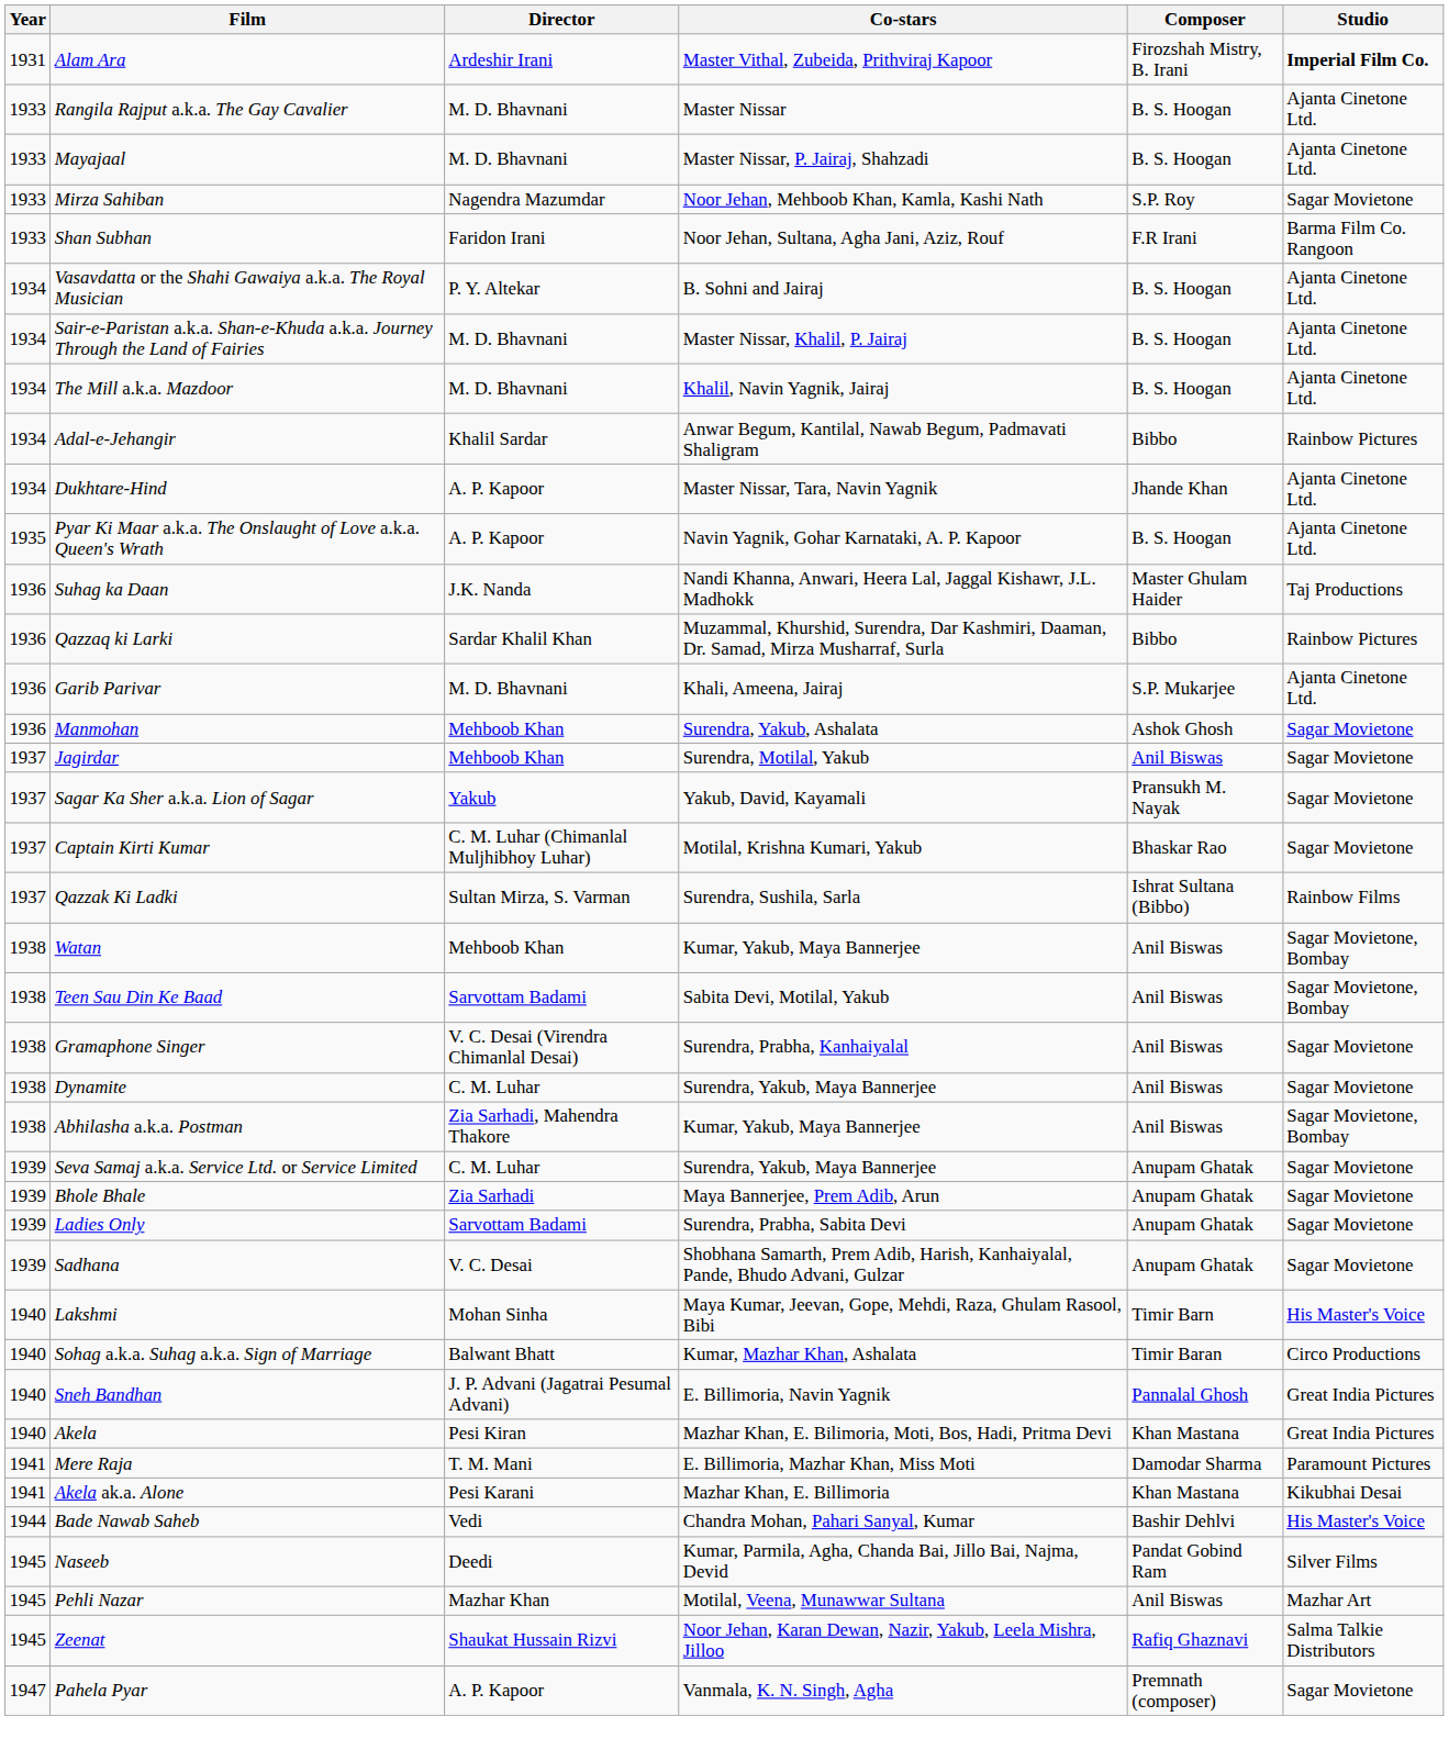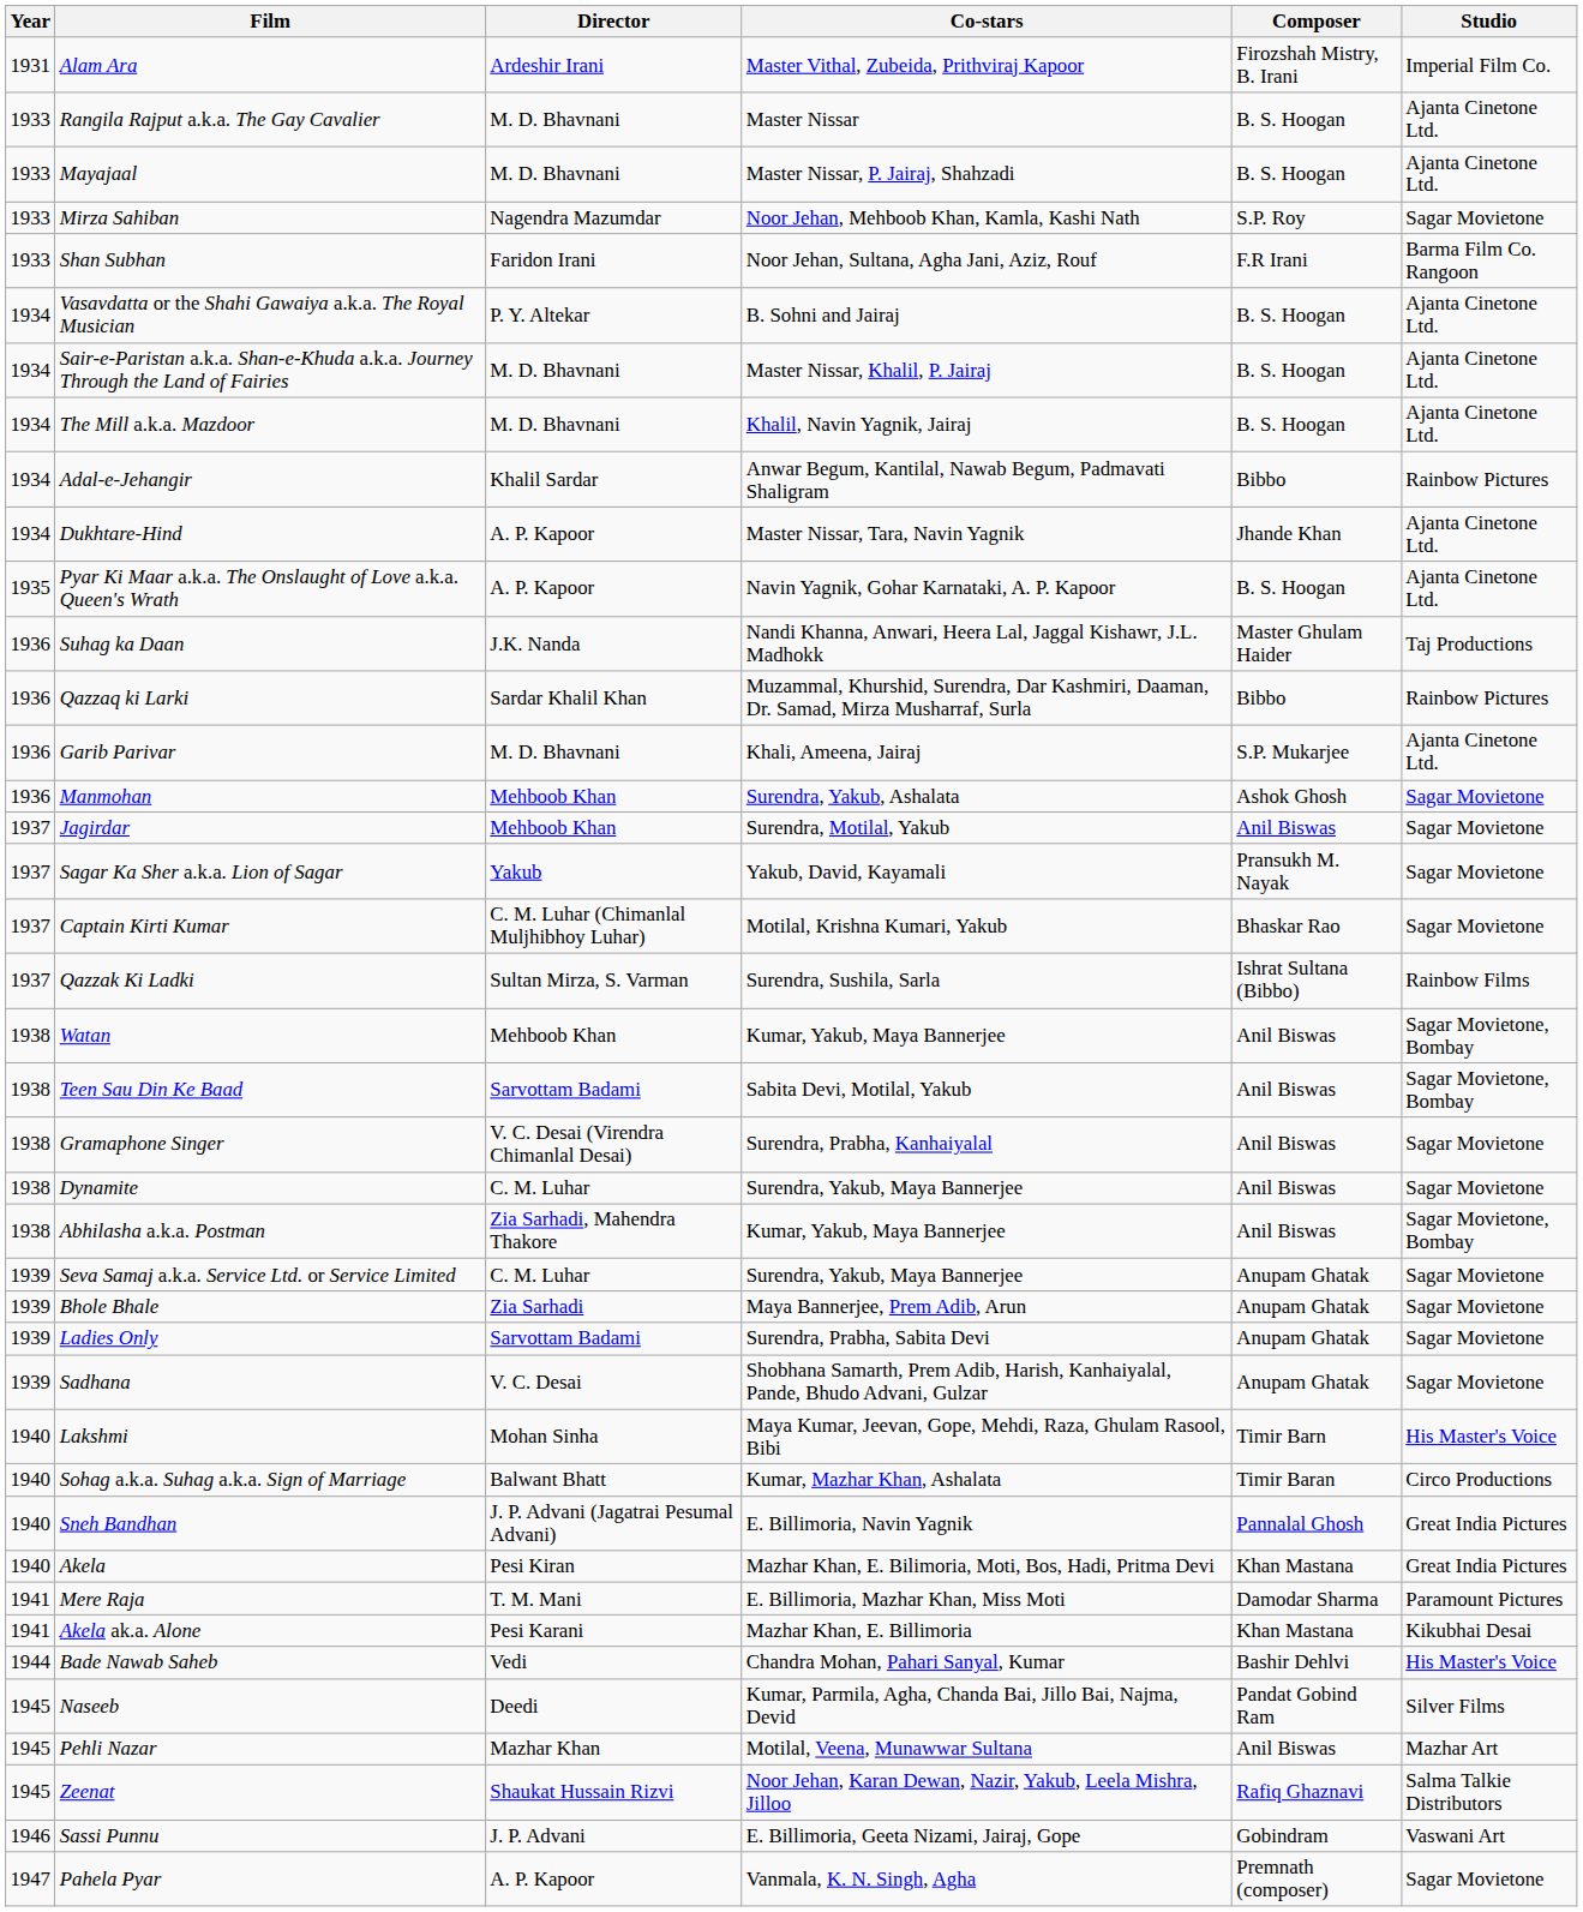Alam Ara | Studio: bold -> normal
+ row: 1946 | Sassi Punnu | J. P. Advani | E. Billimoria, Geeta Nizami, Jairaj, Gope | Gobindram | Vaswani Art
